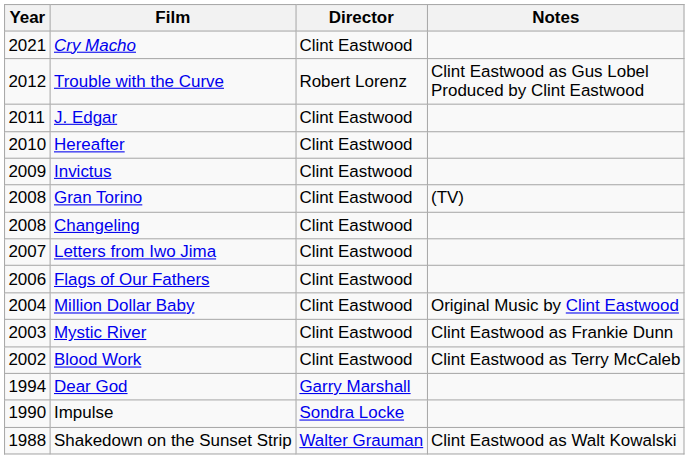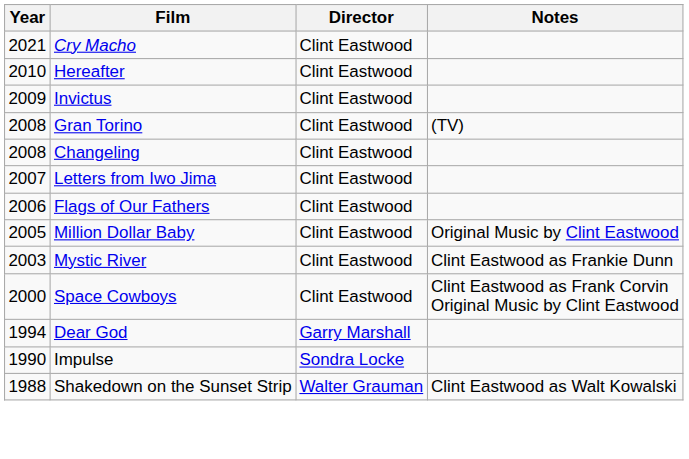- row: 2012 | Trouble with the Curve | Robert Lorenz | Clint Eastwood as Gus Lobel Produced by Clint Eastwood
- row: 2011 | J. Edgar | Clint Eastwood
Million Dollar Baby | Year: 2004 -> 2005
- row: 2002 | Blood Work | Clint Eastwood | Clint Eastwood as Terry McCaleb
+ row: 2000 | Space Cowboys | Clint Eastwood | Clint Eastwood as Frank Corvin Original Music by Clint Eastwood
